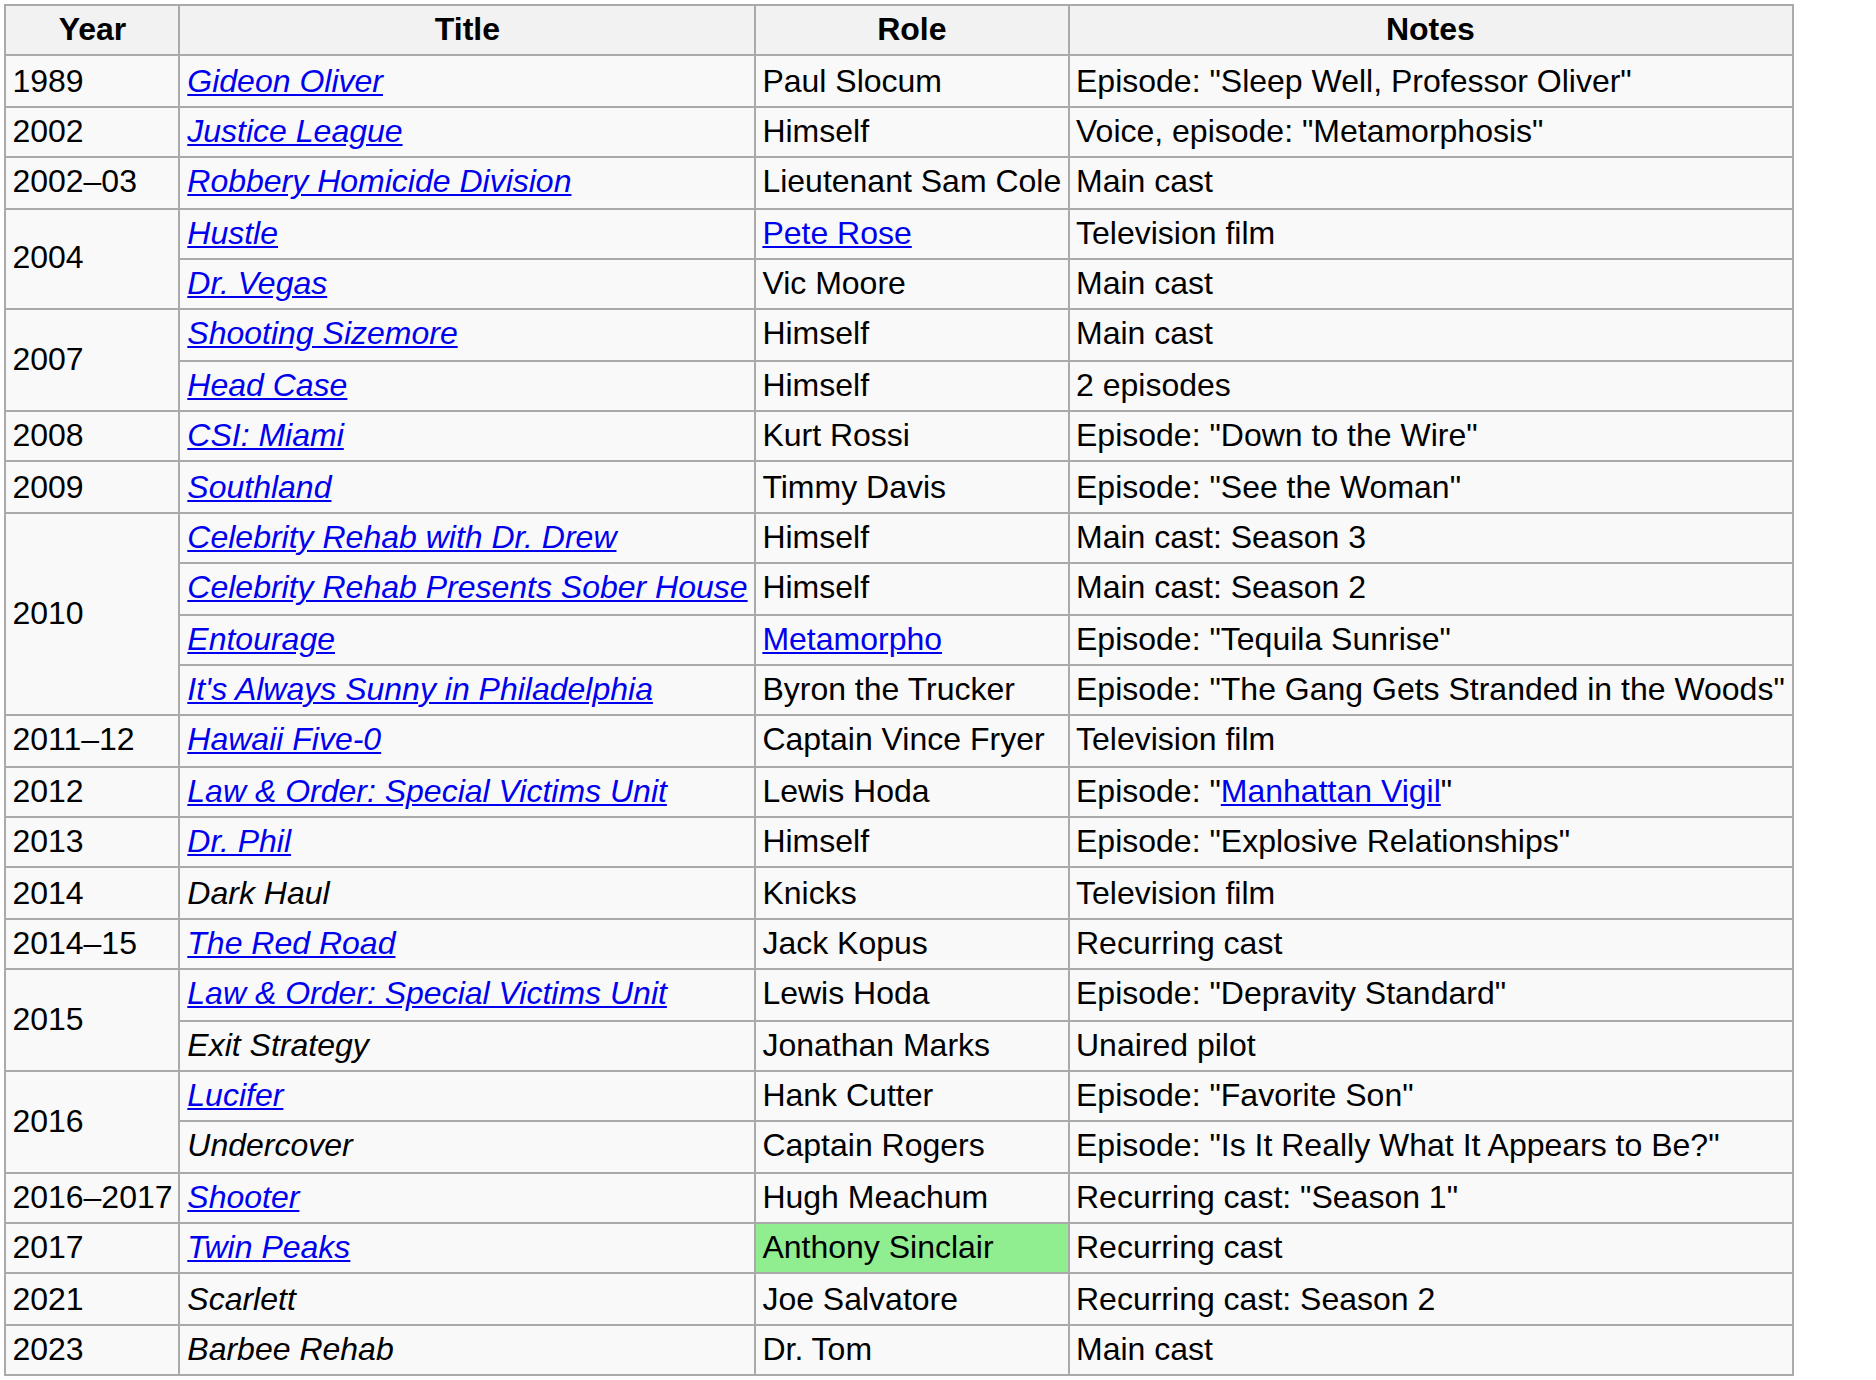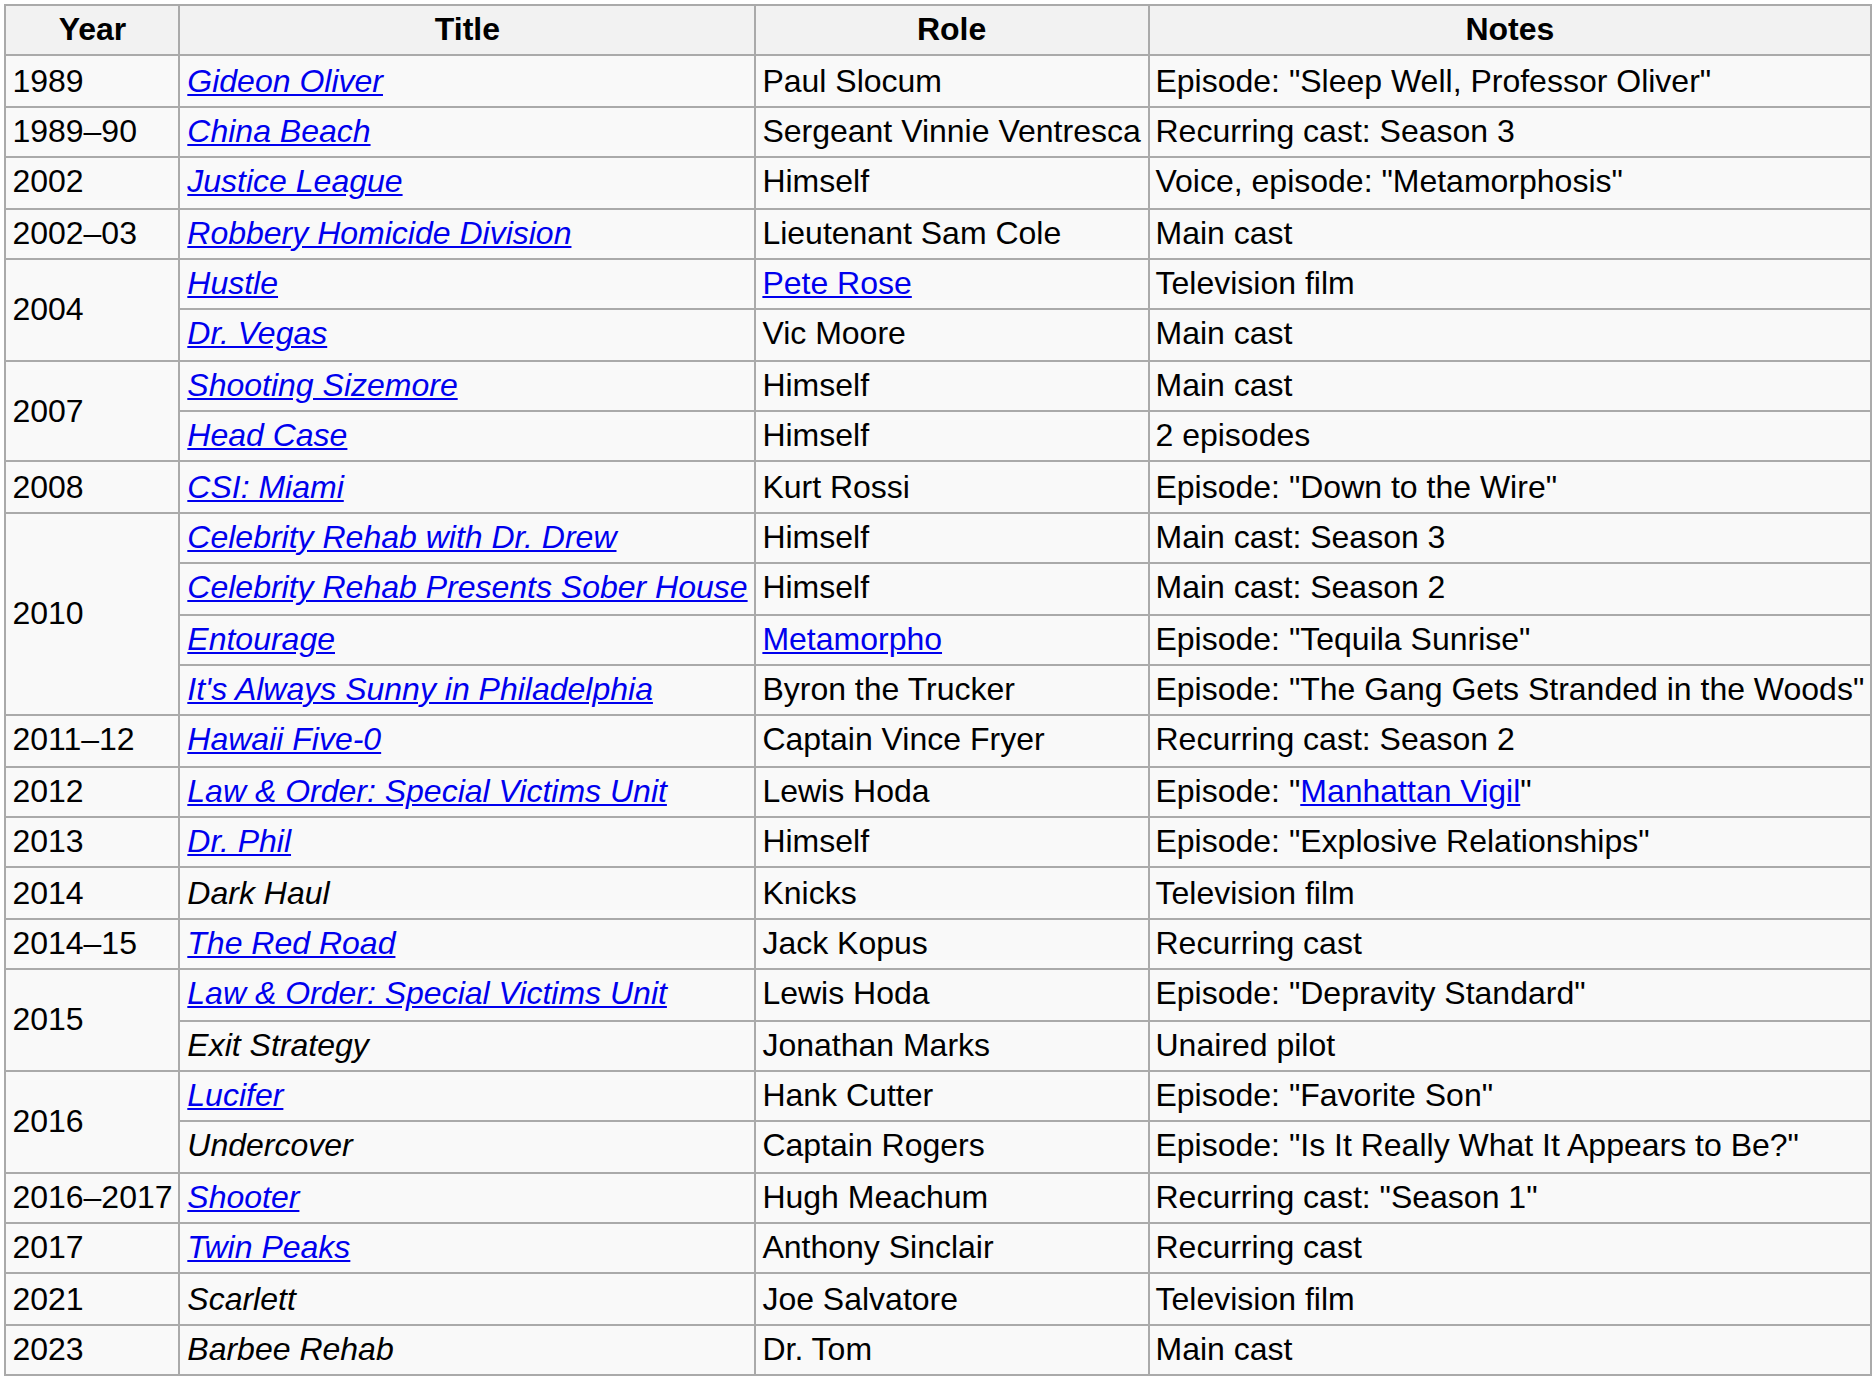+ row: 1989–90 | China Beach | Sergeant Vinnie Ventresca | Recurring cast: Season 3
- row: 2009 | Southland | Timmy Davis | Episode: "See the Woman"
Hawaii Five-0 | Notes: Television film -> Recurring cast: Season 2
Twin Peaks | Role: lightgreen background -> no background
Scarlett | Notes: Recurring cast: Season 2 -> Television film
